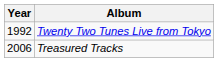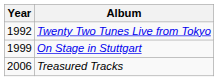+ row: 1999 | On Stage in Stuttgart
